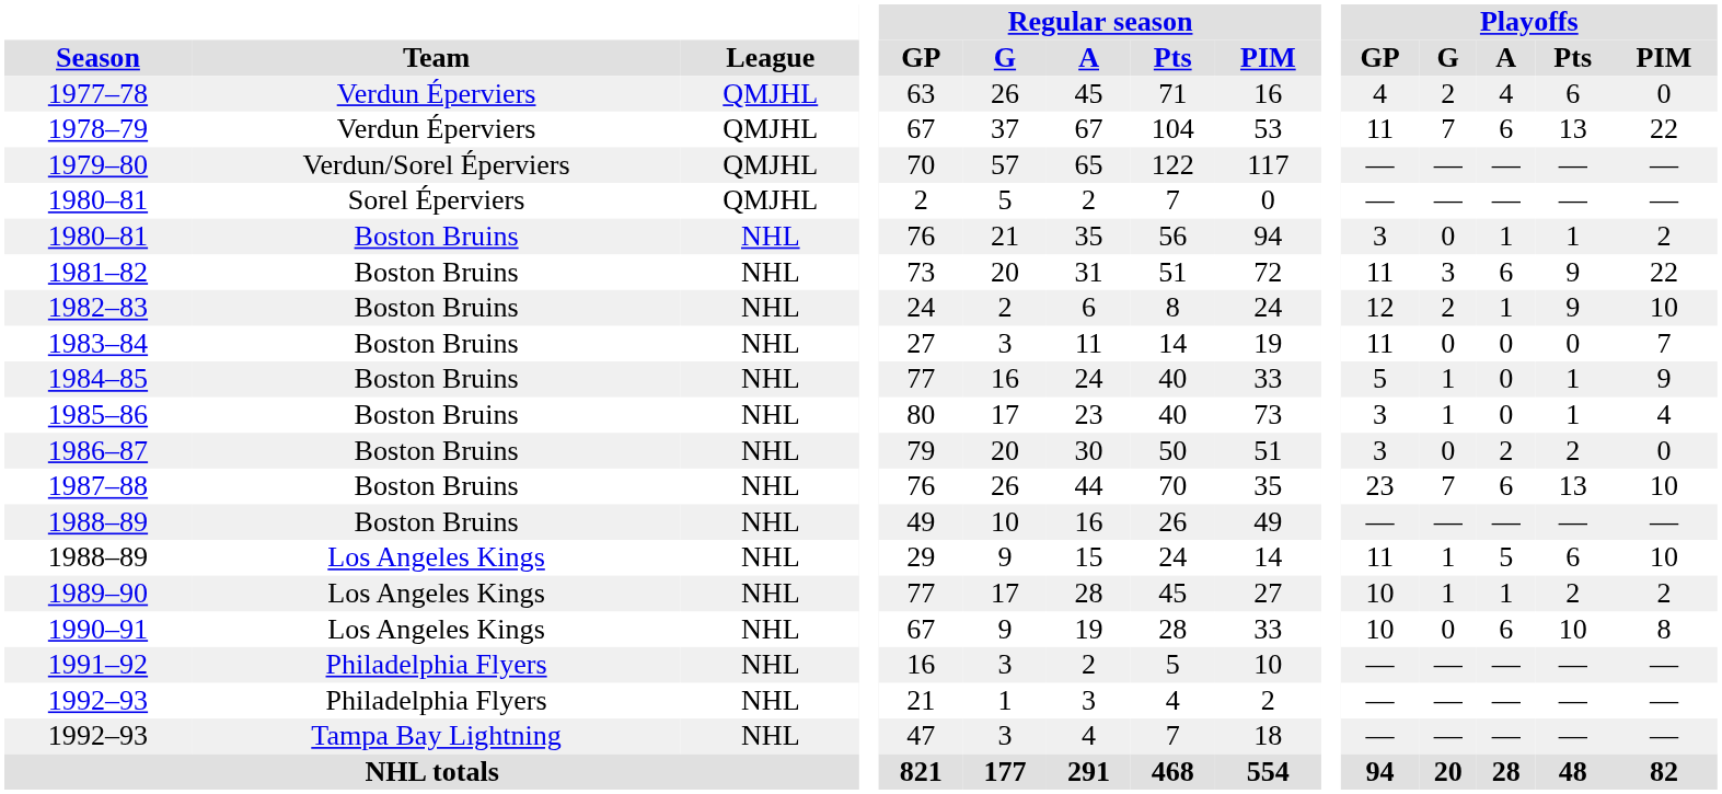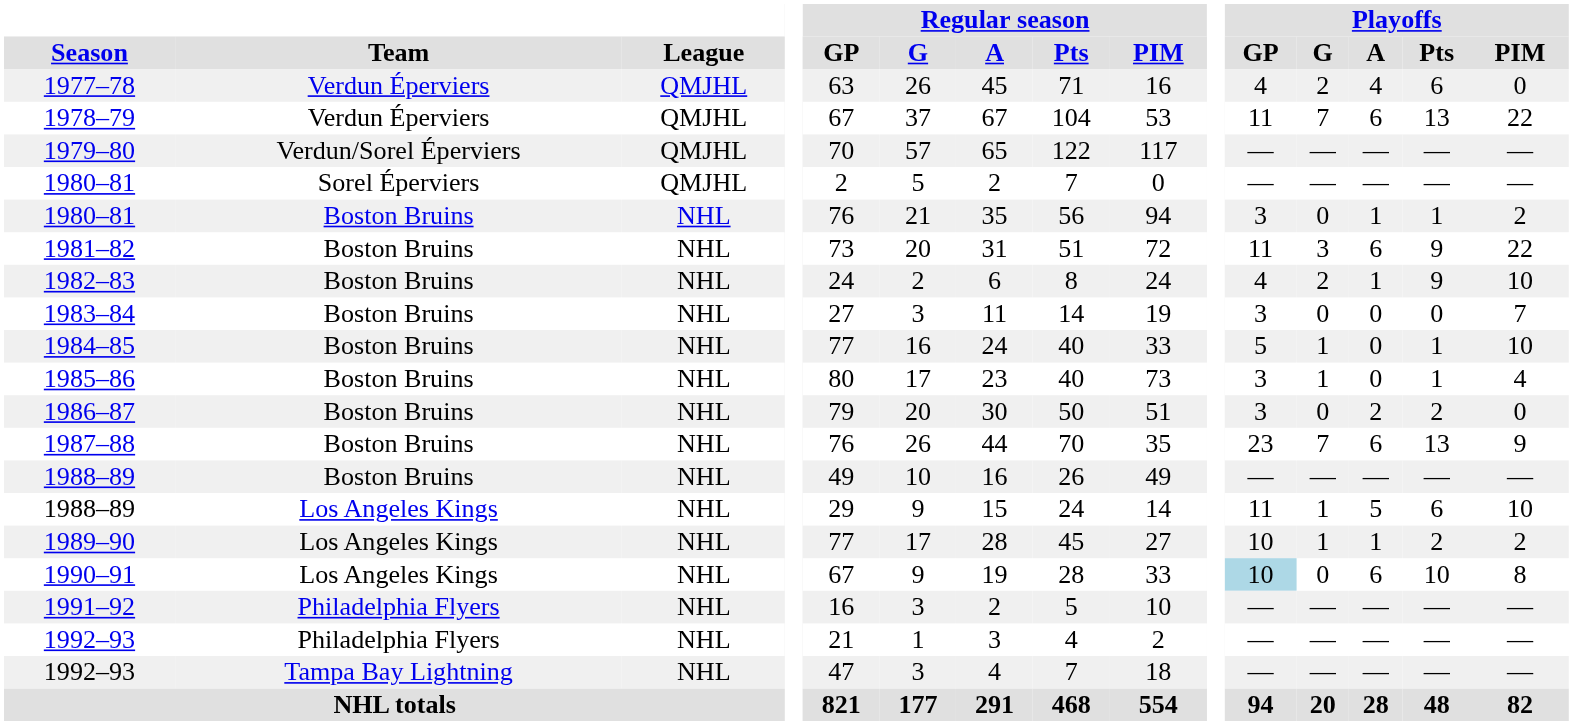1982–83 | Playoffs / GP: 12 -> 4
1983–84 | Playoffs / GP: 11 -> 3
1984–85 | Playoffs / PIM: 9 -> 10
1987–88 | Playoffs / PIM: 10 -> 9
1990–91 | Playoffs / GP: no background -> lightblue background
